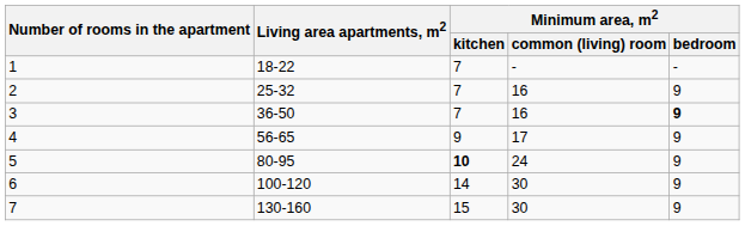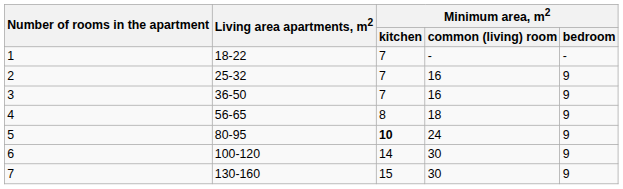3 | Minimum area, m2 / bedroom: bold -> normal
4 | Minimum area, m2 / kitchen: 9 -> 8
4 | Minimum area, m2 / common (living) room: 17 -> 18
